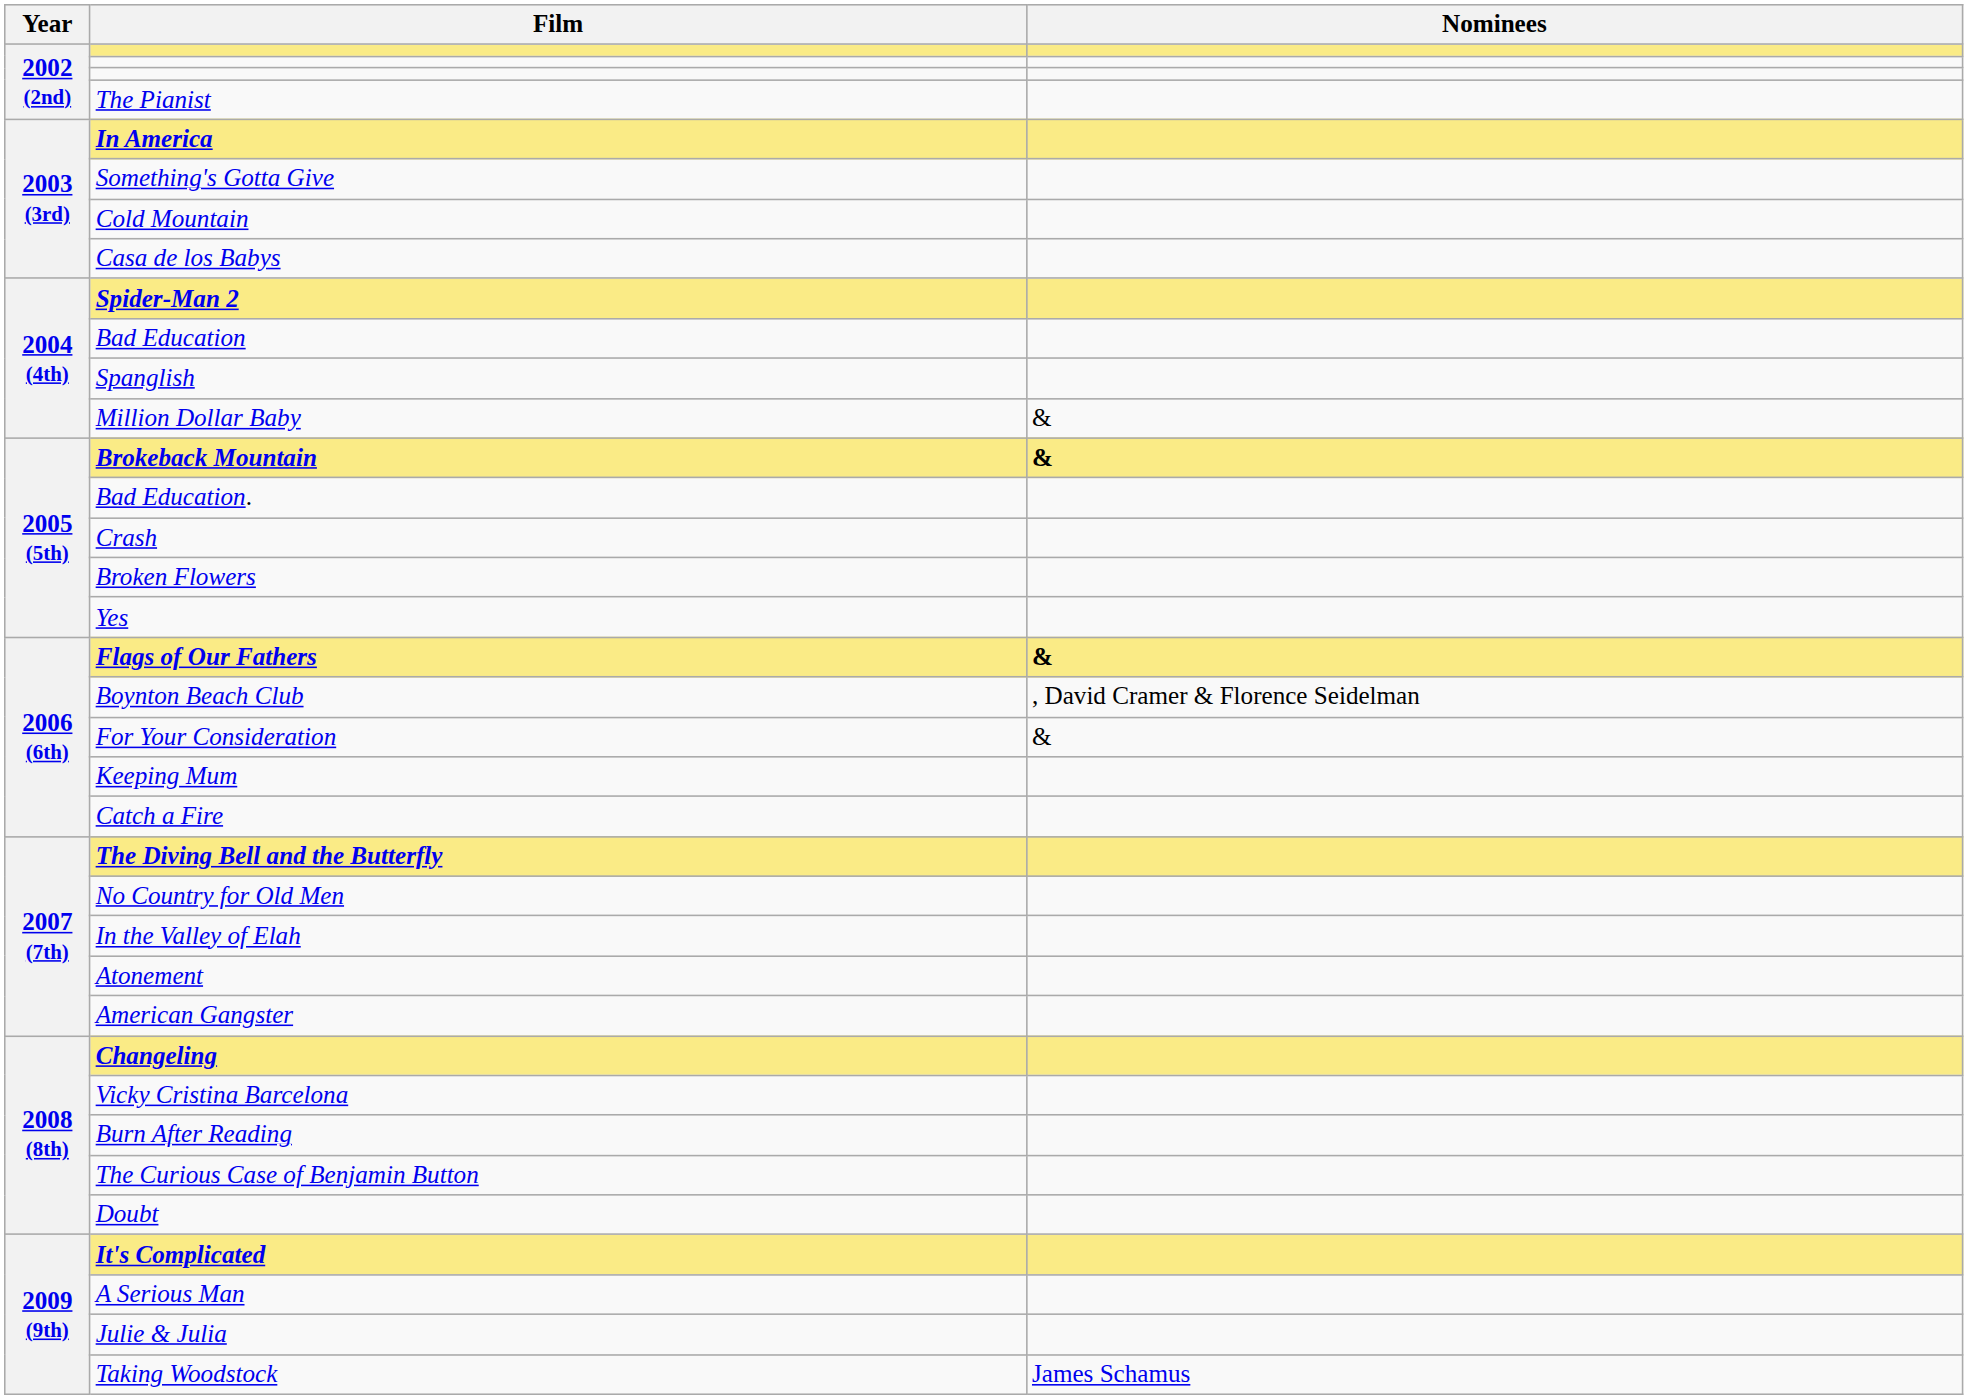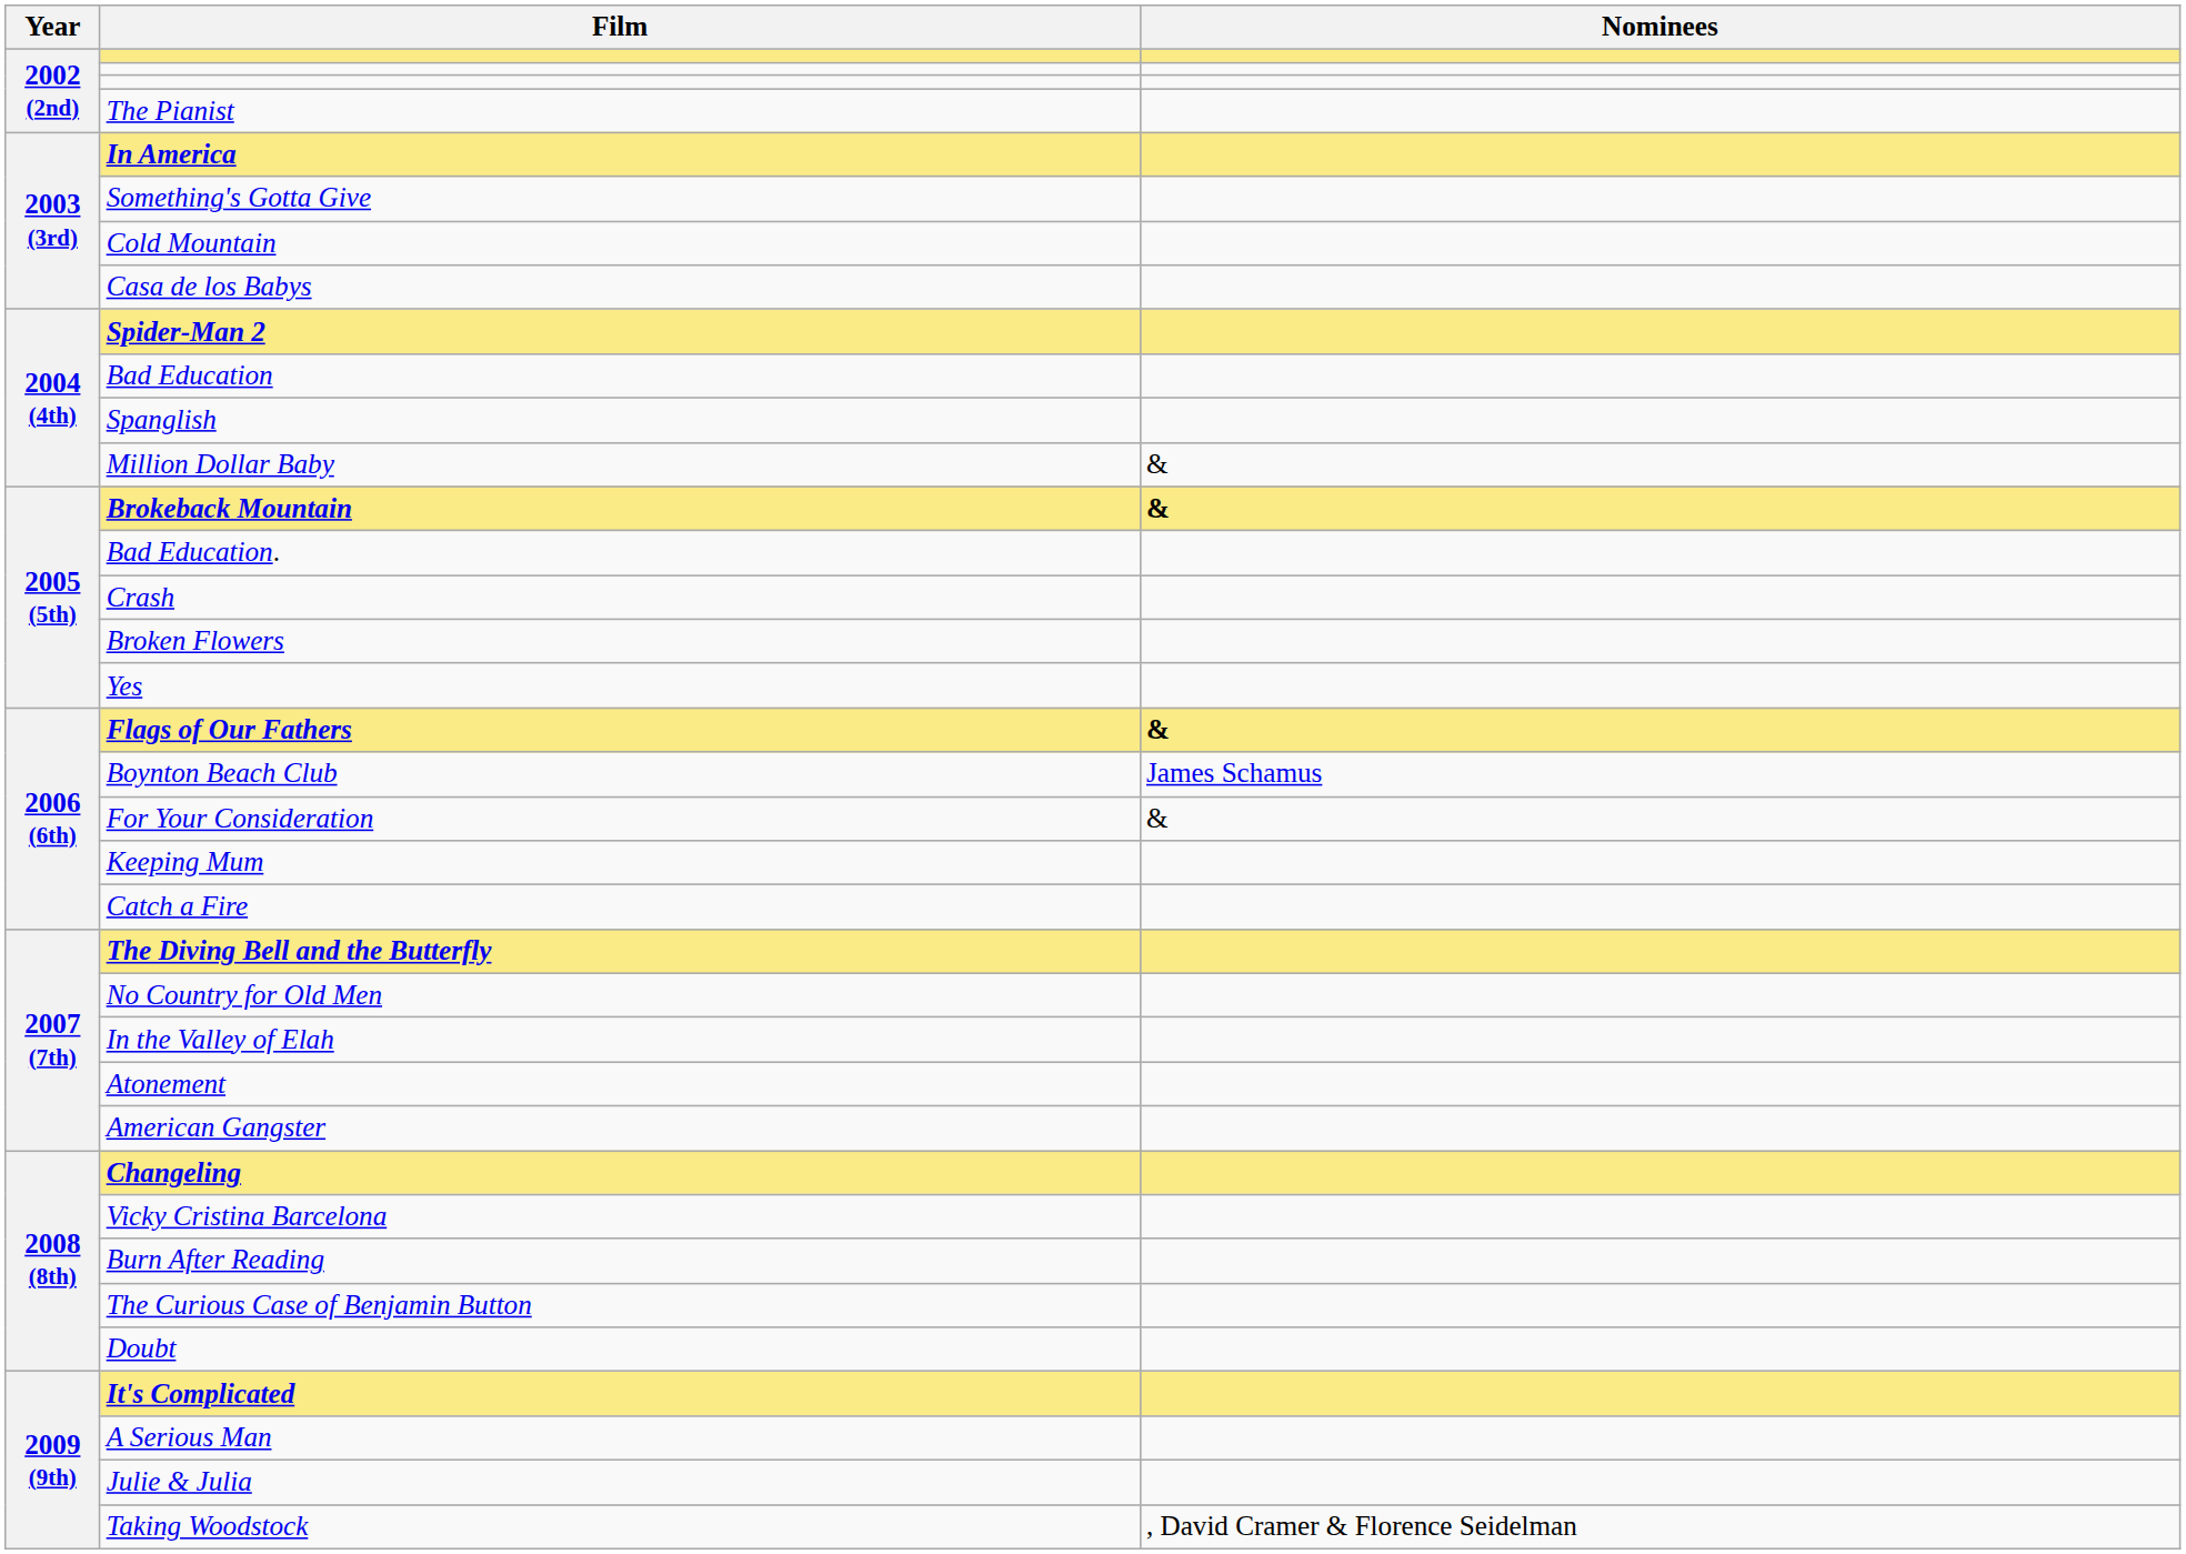Boynton Beach Club | Nominees: , David Cramer & Florence Seidelman -> James Schamus
Taking Woodstock | Nominees: James Schamus -> , David Cramer & Florence Seidelman
